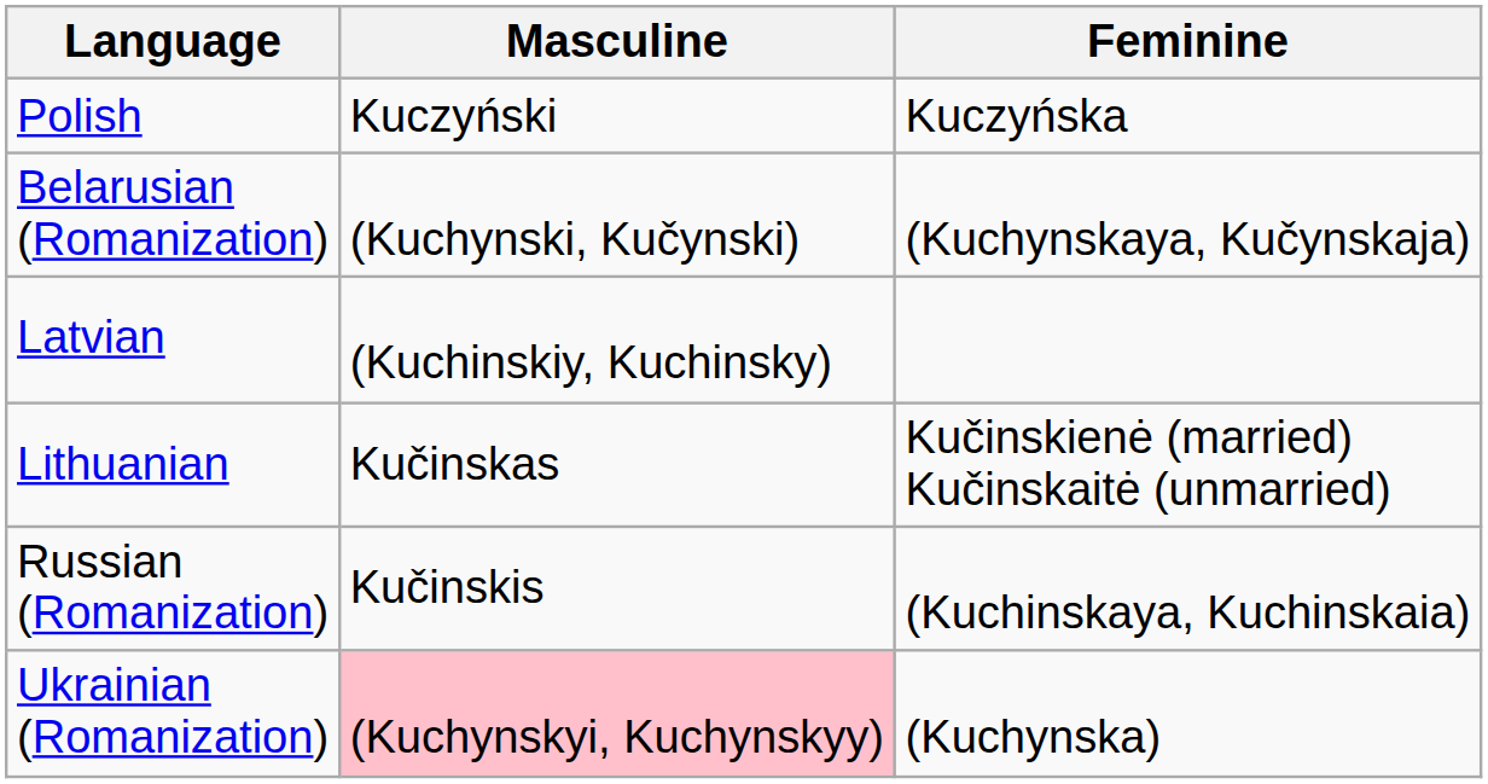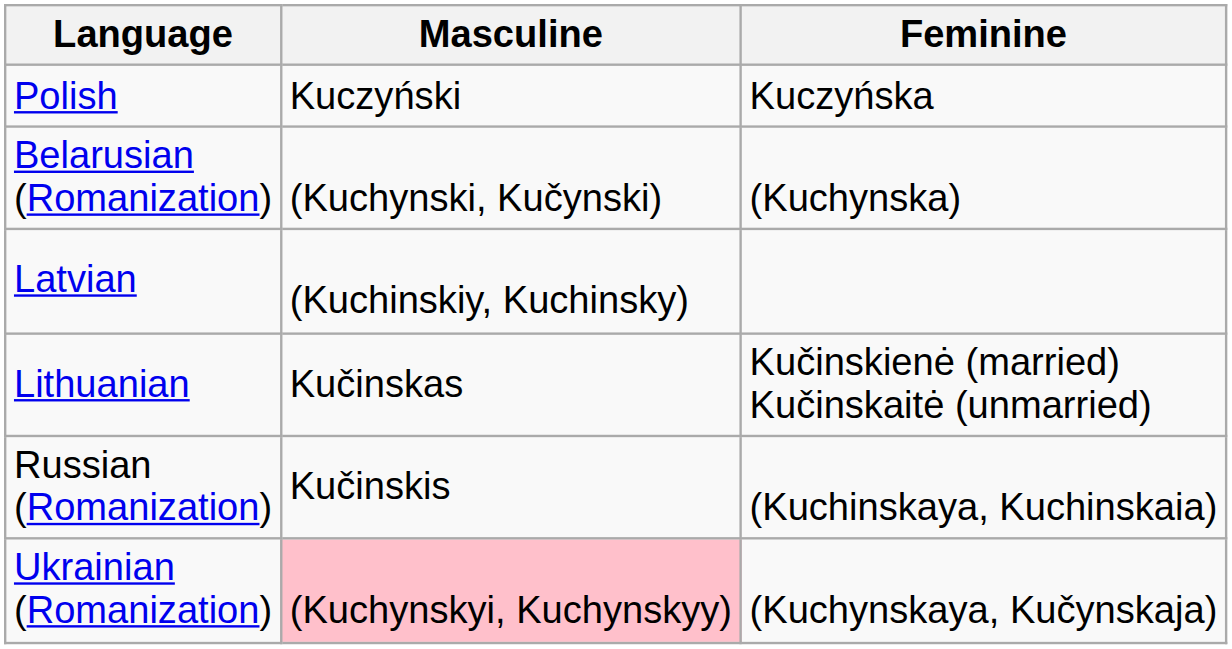Belarusian (Romanization) | Feminine: (Kuchynskaya, Kučynskaja) -> (Kuchynska)
Ukrainian (Romanization) | Feminine: (Kuchynska) -> (Kuchynskaya, Kučynskaja)
